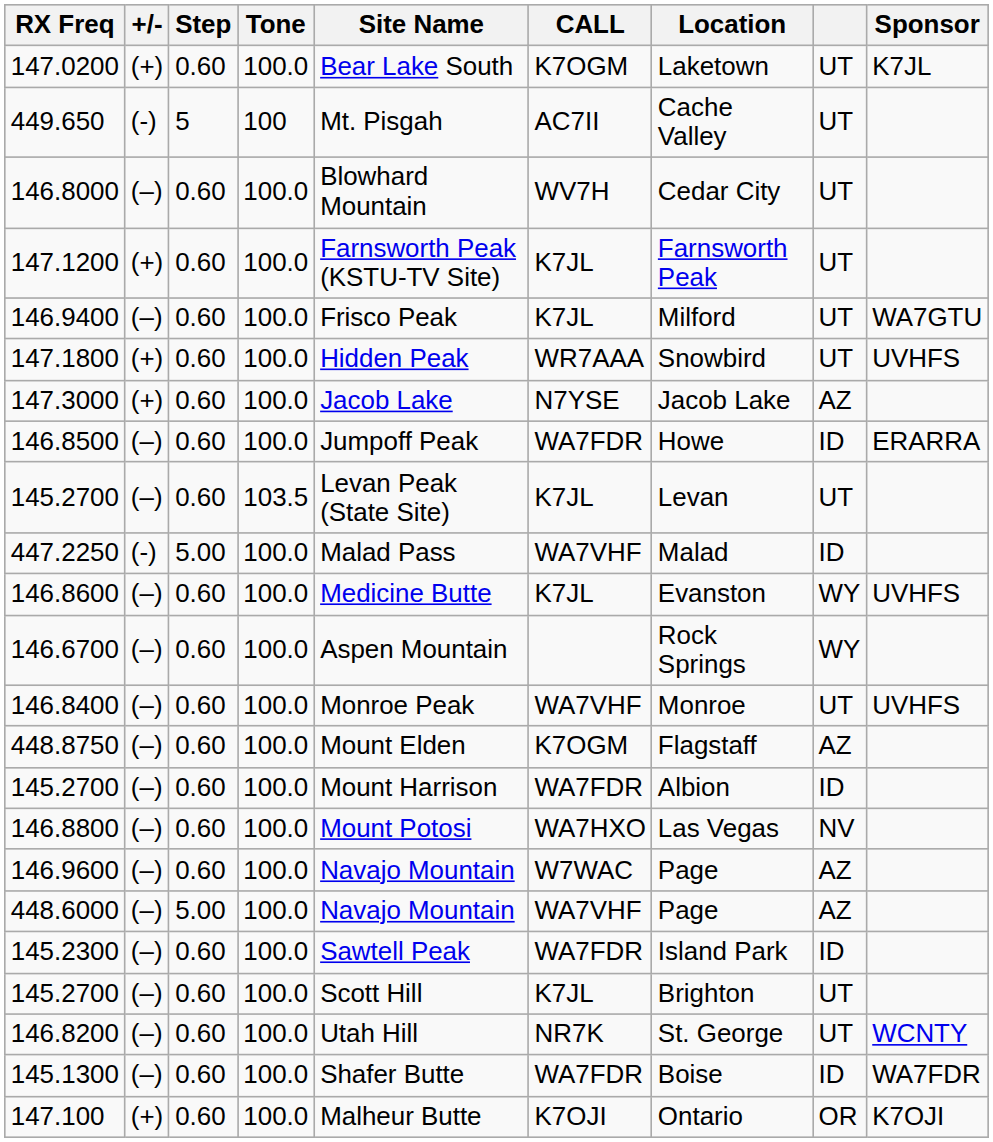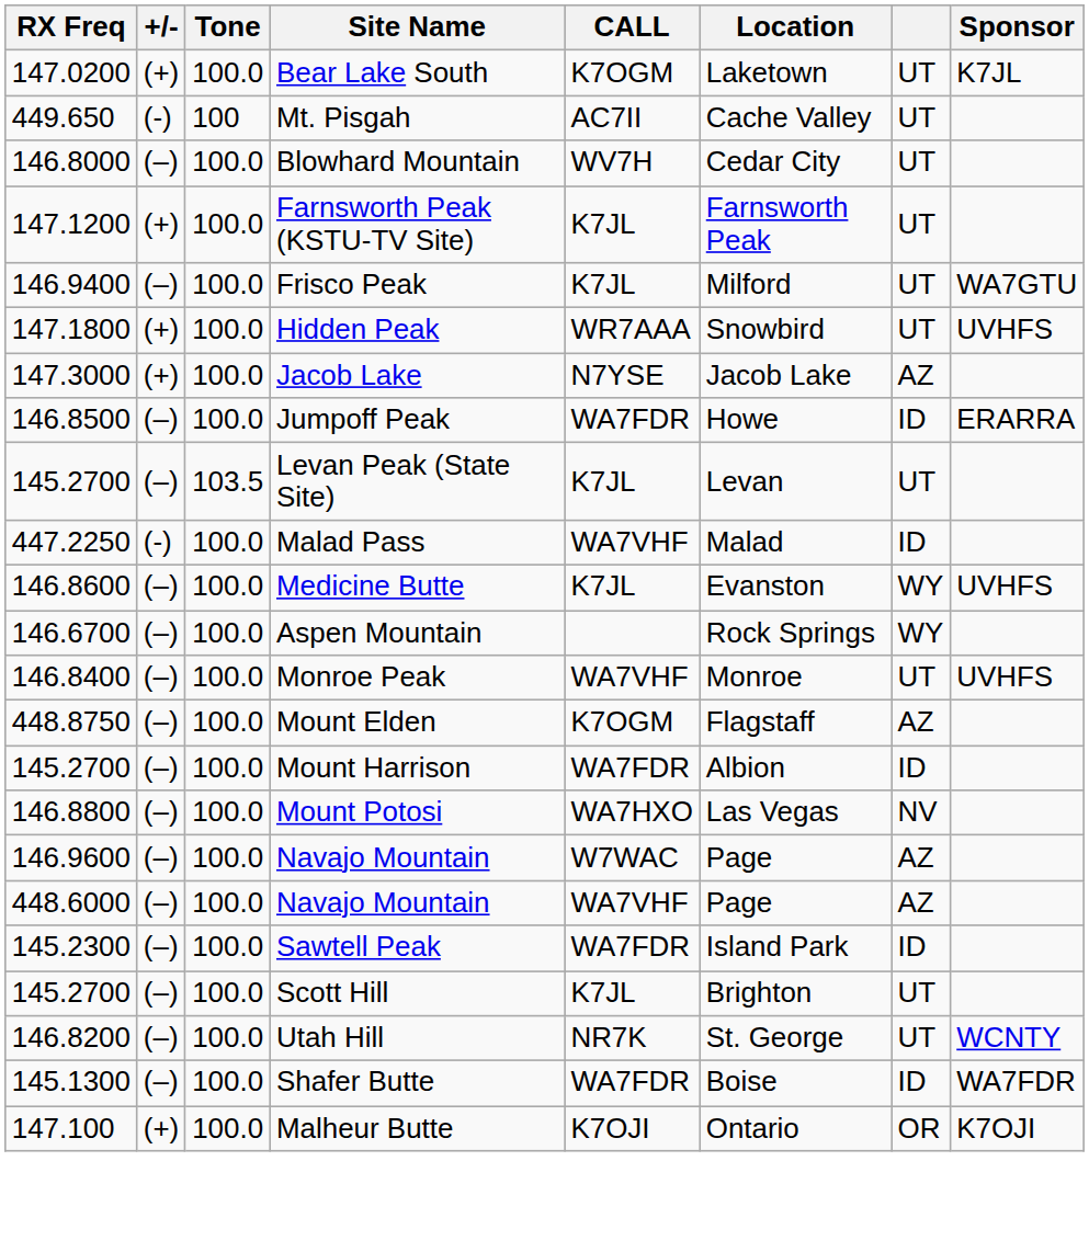- column: Step | 0.60 | 5 | 0.60 | 0.60 | 0.60 | 0.60 | 0.60 | 0.60 | 0.60 | 5.00 | 0.60 | 0.60 | 0.60 | 0.60 | 0.60 | 0.60 | 0.60 | 5.00 | 0.60 | 0.60 | 0.60 | 0.60 | 0.60
